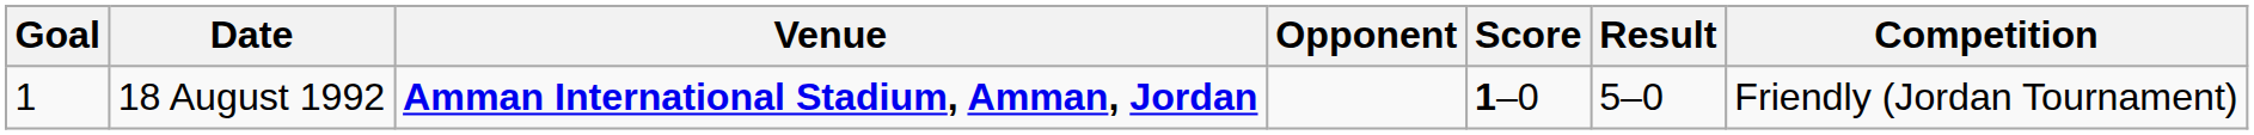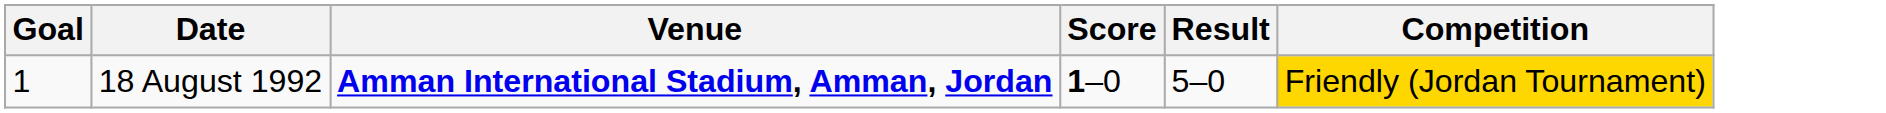- column: Opponent
18 August 1992 | Competition: no background -> gold background
